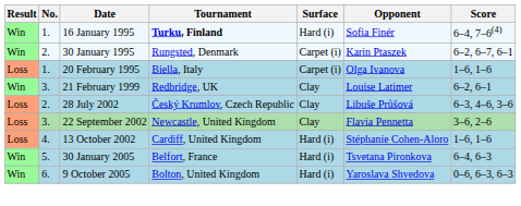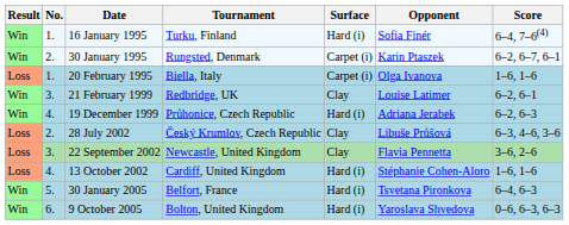16 January 1995 | Tournament: bold -> normal
+ row: Win | 4. | 19 December 1999 | Průhonice, Czech Republic | Hard (i) | Adriana Jerabek | 6–2, 6–3
